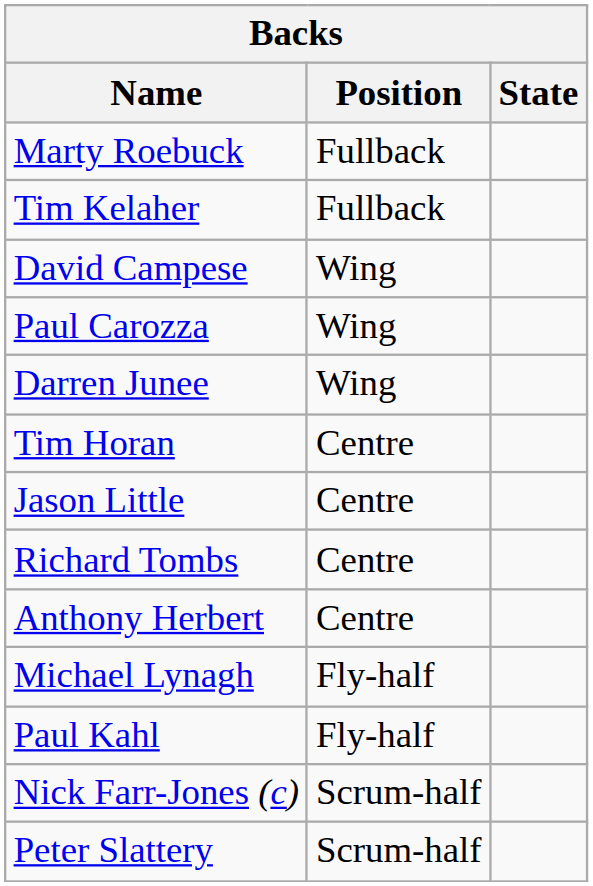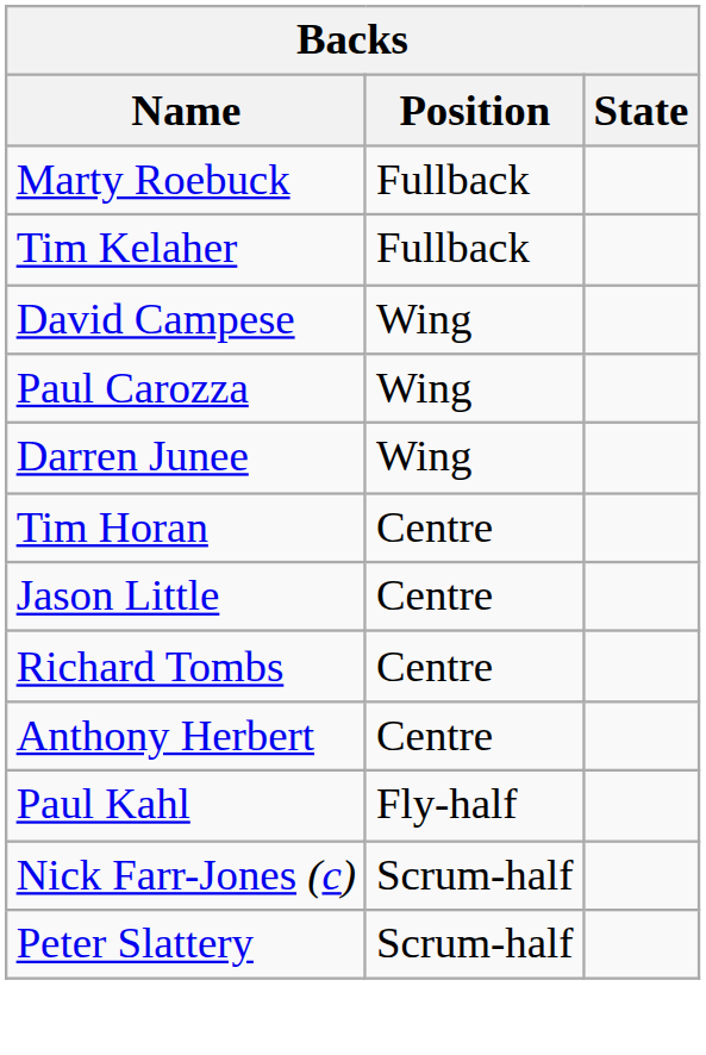- row: Michael Lynagh | Fly-half
